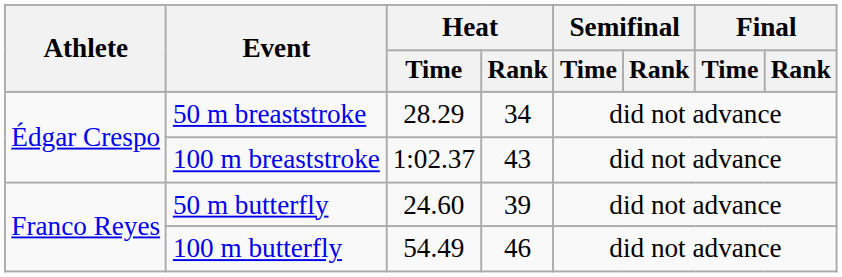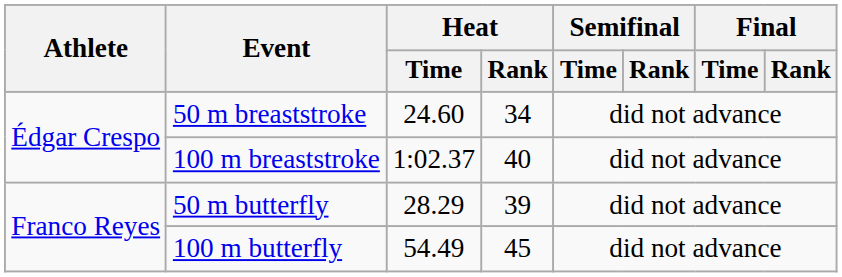50 m breaststroke | Heat / Time: 28.29 -> 24.60
100 m breaststroke | Heat / Rank: 43 -> 40
50 m butterfly | Heat / Time: 24.60 -> 28.29
100 m butterfly | Heat / Rank: 46 -> 45
